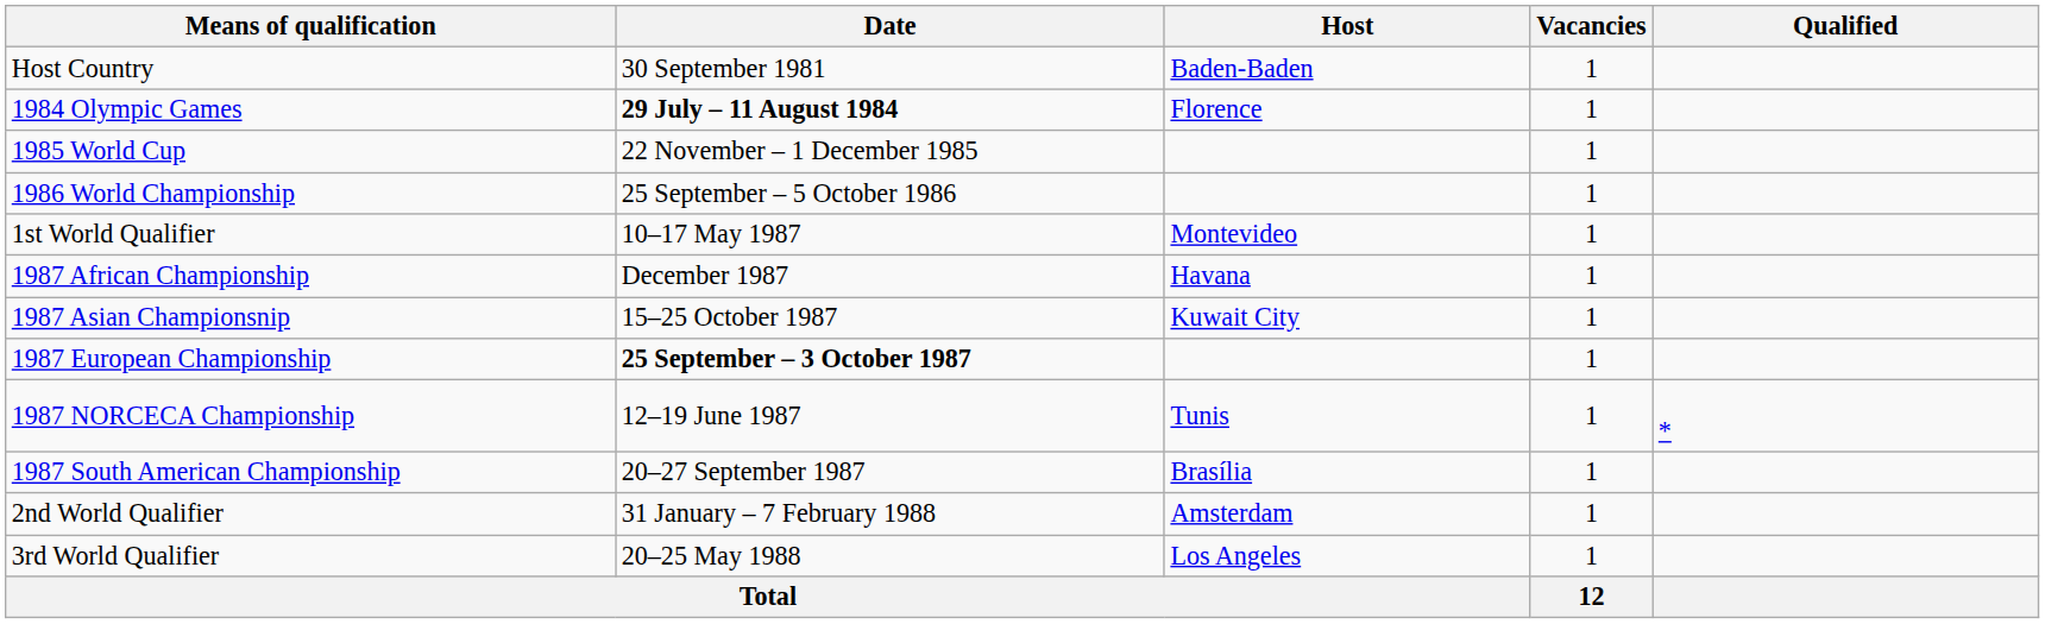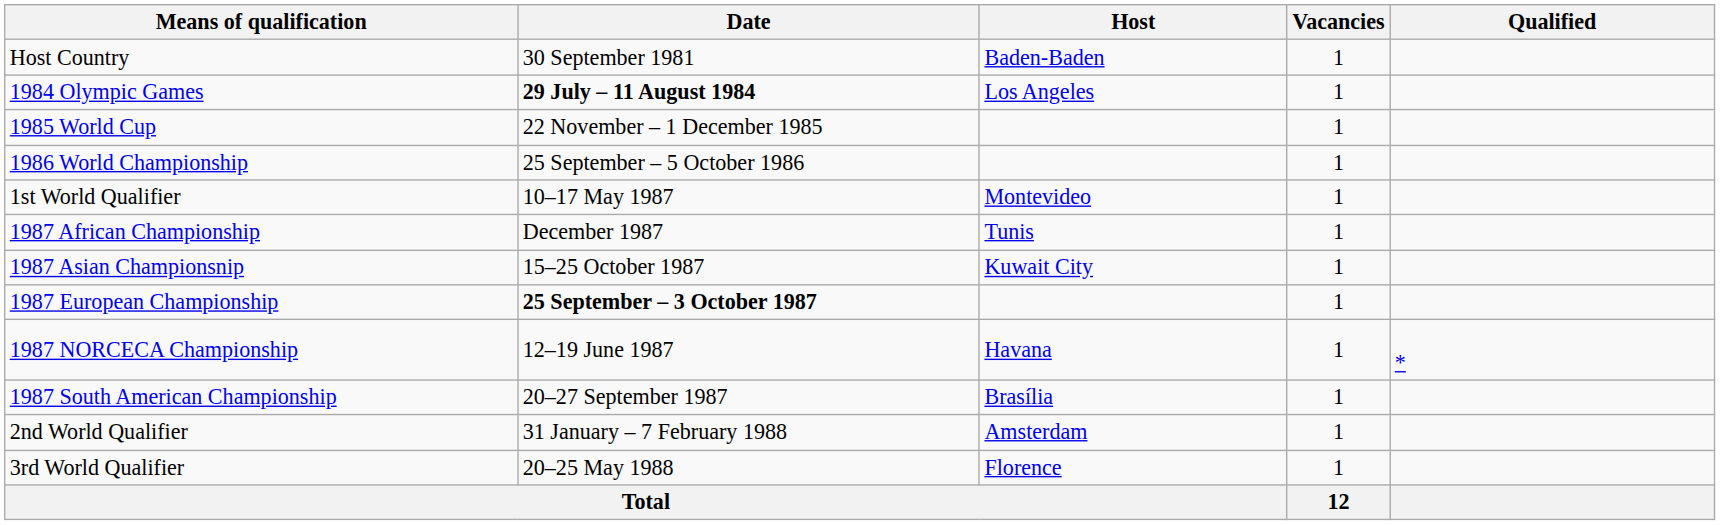1984 Olympic Games | Host: Florence -> Los Angeles
1987 African Championship | Host: Havana -> Tunis
1987 NORCECA Championship | Host: Tunis -> Havana
3rd World Qualifier | Host: Los Angeles -> Florence
